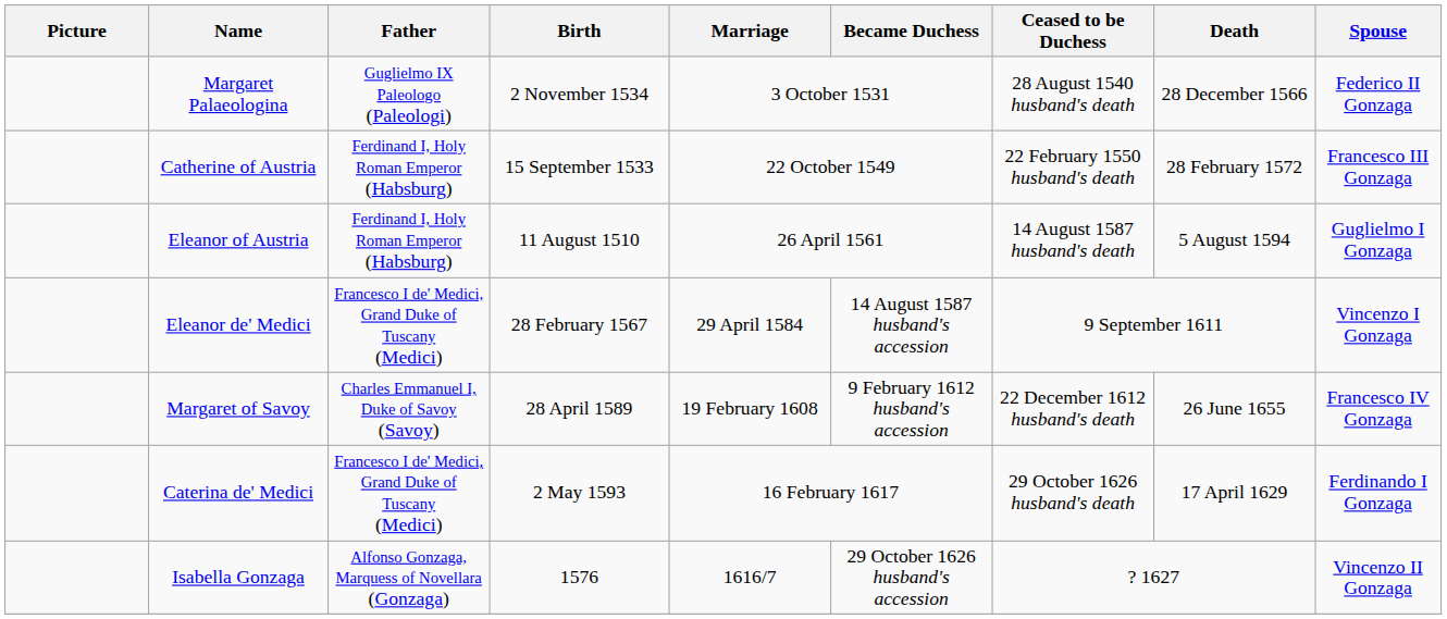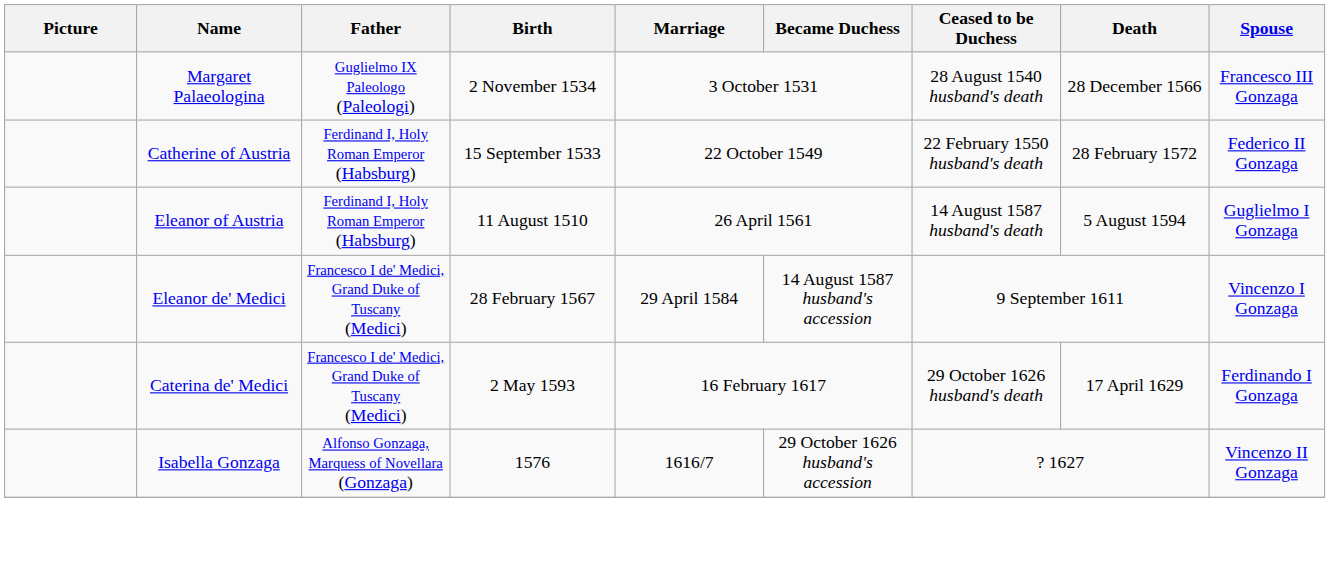Margaret Palaeologina | Spouse: Federico II Gonzaga -> Francesco III Gonzaga
Catherine of Austria | Spouse: Francesco III Gonzaga -> Federico II Gonzaga
- row: Margaret of Savoy | Charles Emmanuel I, Duke of Savoy (Savoy) | 28 April 1589 | 19 February 1608 | 9 February 1612 husband's accession | 22 December 1612 husband's death | 26 June 1655 | Francesco IV Gonzaga
